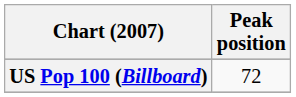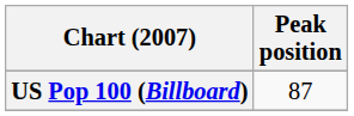US Pop 100 (Billboard) | Peak position: 72 -> 87
